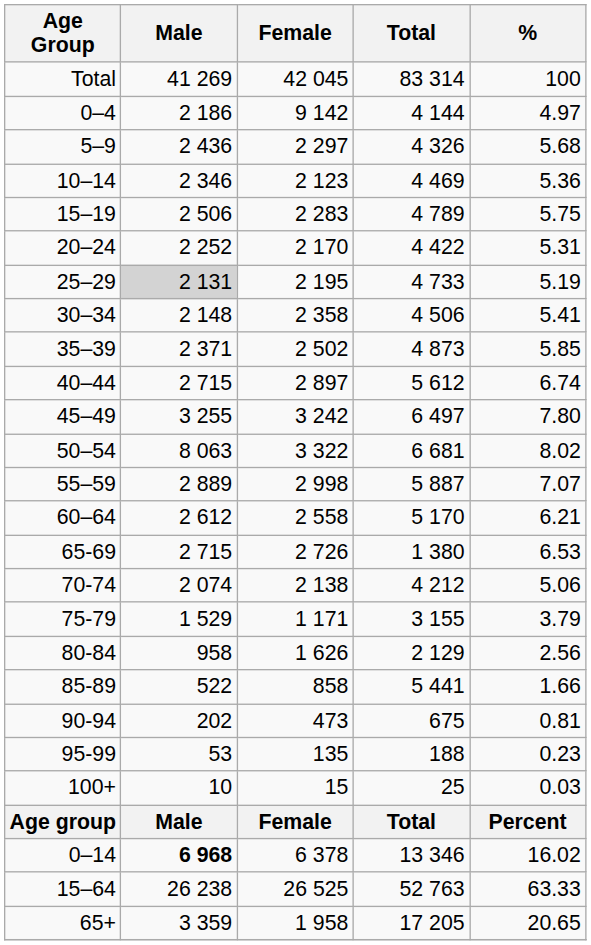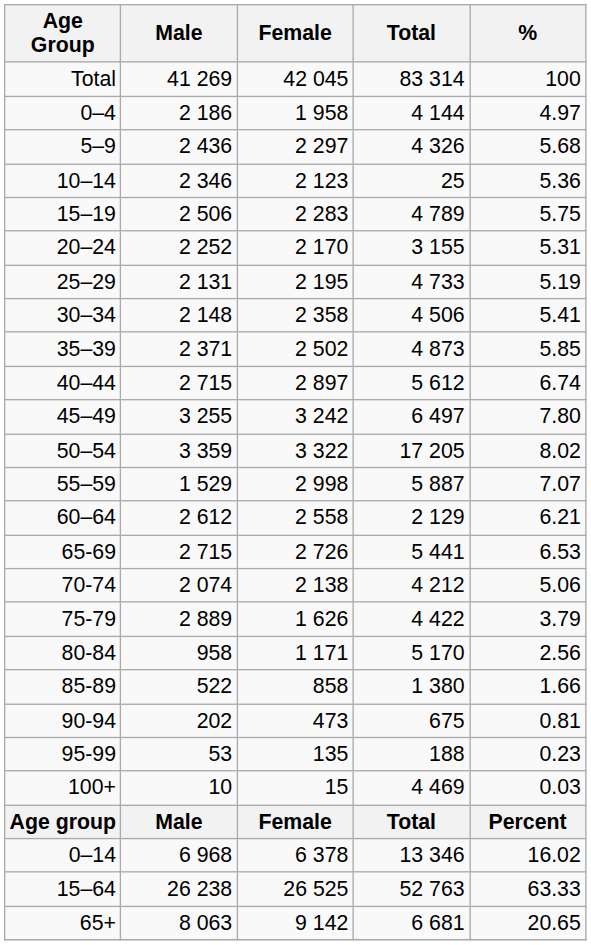0–4 | Female: 9 142 -> 1 958
10–14 | Total: 4 469 -> 25
20–24 | Total: 4 422 -> 3 155
25–29 | Male: lightgrey background -> no background
50–54 | Male: 8 063 -> 3 359
50–54 | Total: 6 681 -> 17 205
55–59 | Male: 2 889 -> 1 529
60–64 | Total: 5 170 -> 2 129
65-69 | Total: 1 380 -> 5 441
75-79 | Male: 1 529 -> 2 889
75-79 | Female: 1 171 -> 1 626
75-79 | Total: 3 155 -> 4 422
80-84 | Female: 1 626 -> 1 171
80-84 | Total: 2 129 -> 5 170
85-89 | Total: 5 441 -> 1 380
100+ | Total: 25 -> 4 469
0–14 | Male: bold -> normal
65+ | Male: 3 359 -> 8 063
65+ | Female: 1 958 -> 9 142
65+ | Total: 17 205 -> 6 681
